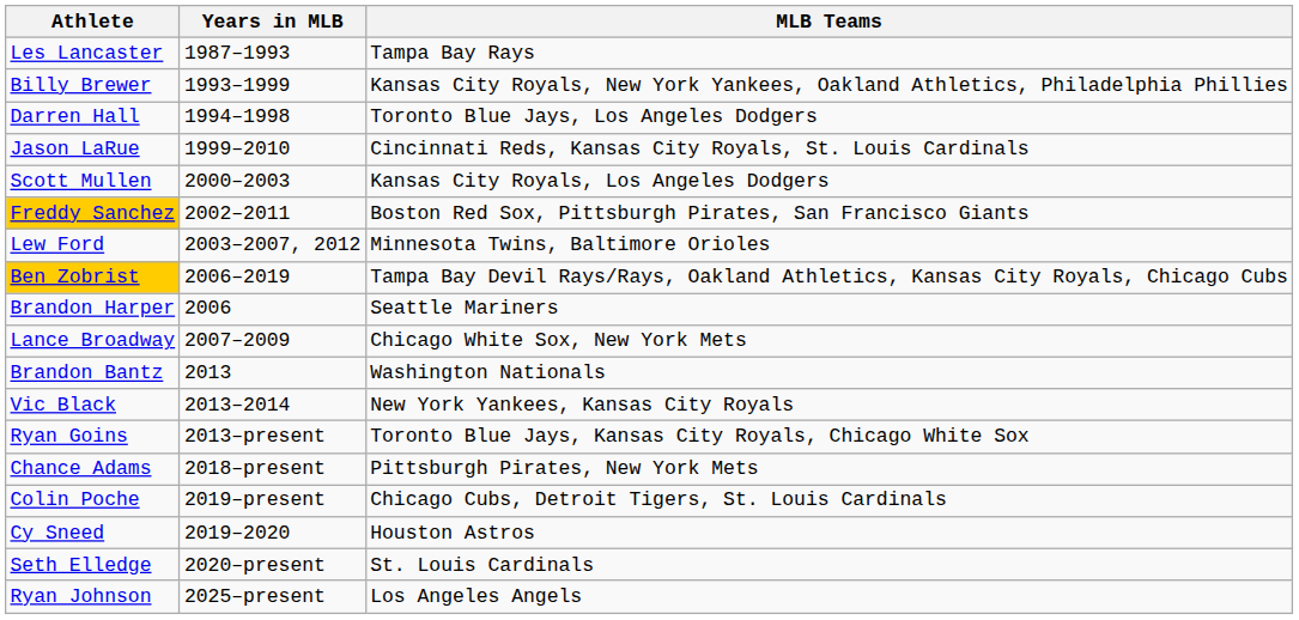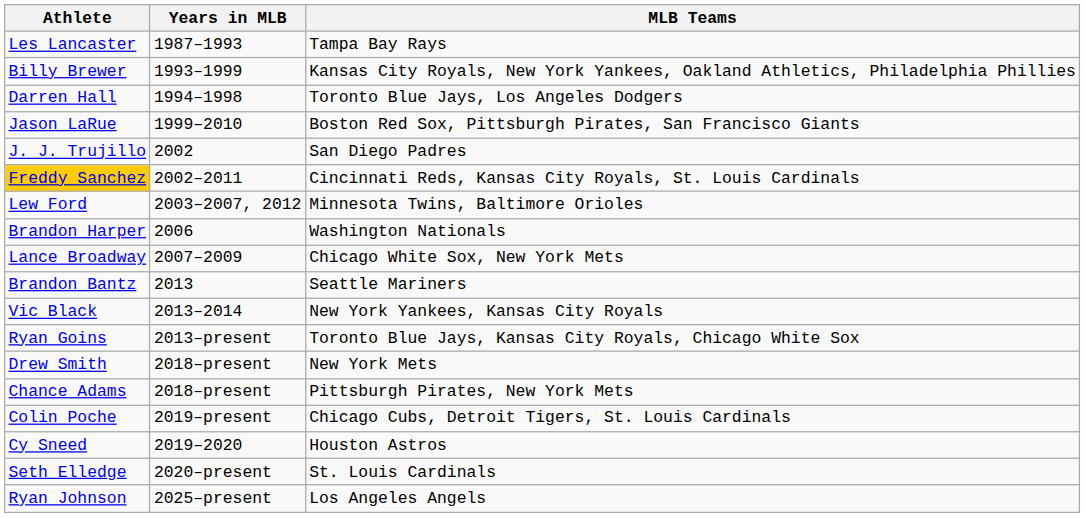Jason LaRue | MLB Teams: Cincinnati Reds, Kansas City Royals, St. Louis Cardinals -> Boston Red Sox, Pittsburgh Pirates, San Francisco Giants
- row: Scott Mullen | 2000–2003 | Kansas City Royals, Los Angeles Dodgers
+ row: J. J. Trujillo | 2002 | San Diego Padres
Freddy Sanchez | MLB Teams: Boston Red Sox, Pittsburgh Pirates, San Francisco Giants -> Cincinnati Reds, Kansas City Royals, St. Louis Cardinals
- row: Ben Zobrist | 2006–2019 | Tampa Bay Devil Rays/Rays, Oakland Athletics, Kansas City Royals, Chicago Cubs
Brandon Harper | MLB Teams: Seattle Mariners -> Washington Nationals
Brandon Bantz | MLB Teams: Washington Nationals -> Seattle Mariners
+ row: Drew Smith | 2018–present | New York Mets
